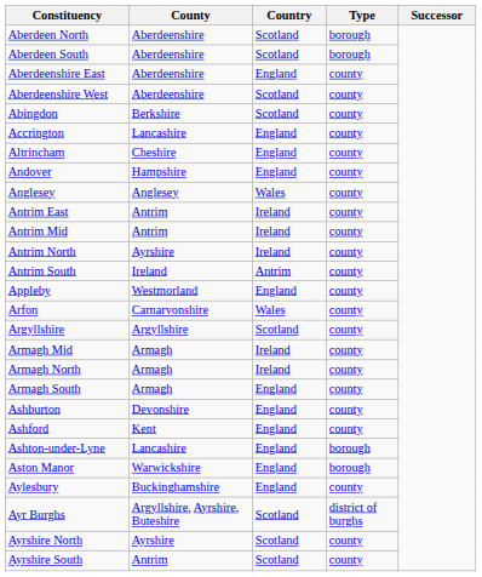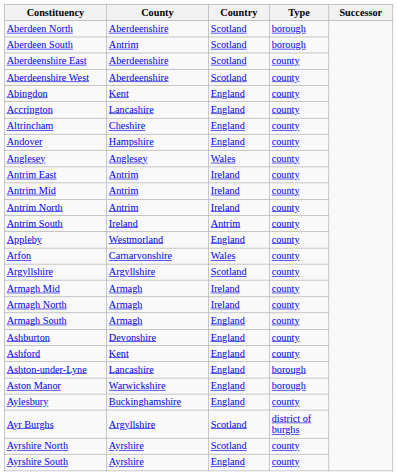Aberdeen South | County: Aberdeenshire -> Antrim
Aberdeenshire East | Country: England -> Scotland
Abingdon | County: Berkshire -> Kent
Abingdon | Country: Scotland -> England
Antrim North | County: Ayrshire -> Antrim
Ayr Burghs | County: Argyllshire, Ayrshire, Buteshire -> Argyllshire
Ayrshire South | County: Antrim -> Ayrshire
Ayrshire South | Country: Scotland -> England
